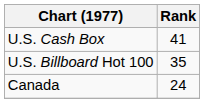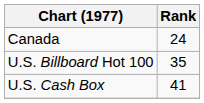rows swapped: Canada <-> U.S. Cash Box
